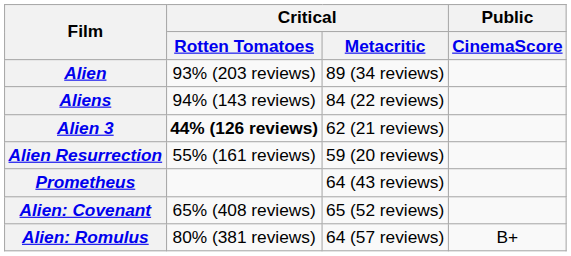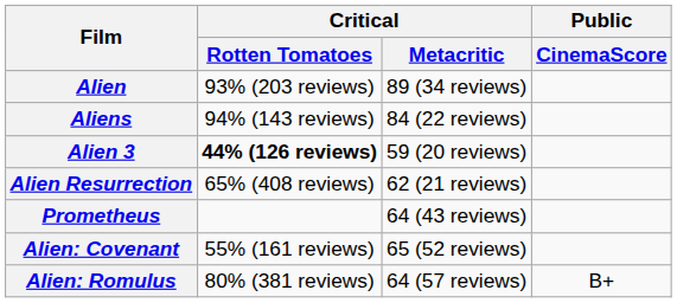Alien 3 | Critical / Metacritic: 62 (21 reviews) -> 59 (20 reviews)
Alien Resurrection | Critical / Rotten Tomatoes: 55% (161 reviews) -> 65% (408 reviews)
Alien Resurrection | Critical / Metacritic: 59 (20 reviews) -> 62 (21 reviews)
Alien: Covenant | Critical / Rotten Tomatoes: 65% (408 reviews) -> 55% (161 reviews)
